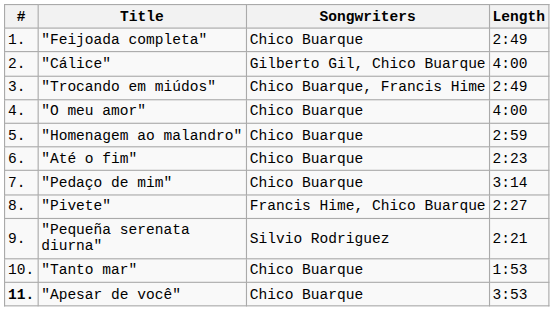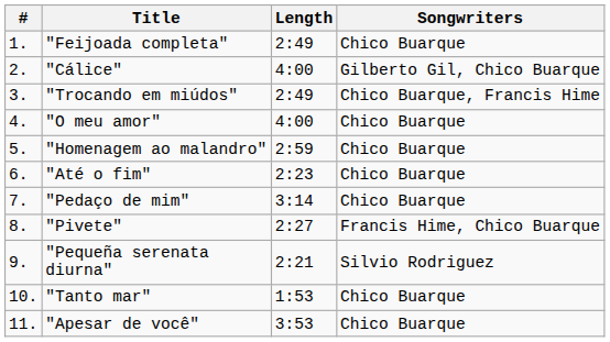columns swapped: Songwriters <-> Length
"Apesar de você" | #: bold -> normal
